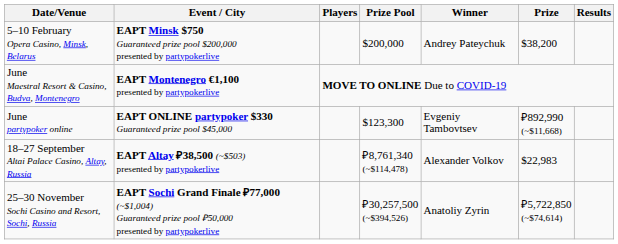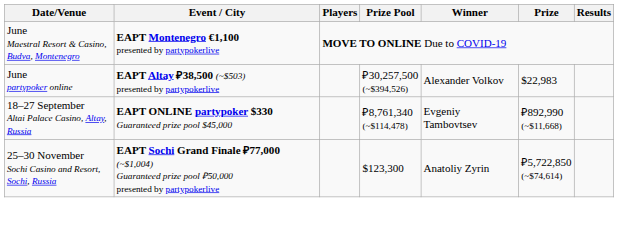- row: 5–10 February Opera Casino, Minsk, Belarus | EAPT Minsk $750 Guaranteed prize pool $200,000 presented by partypokerlive | $200,000 | Andrey Pateychuk | $38,200
June partypoker online | Event / City: EAPT ONLINE partypoker $330 Guaranteed prize pool $45,000 -> EAPT Altay ₽38,500 (~$503) presented by partypokerlive
June partypoker online | Prize Pool: $123,300 -> ₽30,257,500 (~$394,526)
June partypoker online | Winner: Evgeniy Tambovtsev -> Alexander Volkov
June partypoker online | Prize: ₽892,990 (~$11,668) -> $22,983
18–27 September Altai Palace Casino, Altay, Russia | Event / City: EAPT Altay ₽38,500 (~$503) presented by partypokerlive -> EAPT ONLINE partypoker $330 Guaranteed prize pool $45,000
18–27 September Altai Palace Casino, Altay, Russia | Winner: Alexander Volkov -> Evgeniy Tambovtsev
18–27 September Altai Palace Casino, Altay, Russia | Prize: $22,983 -> ₽892,990 (~$11,668)
25–30 November Sochi Casino and Resort, Sochi, Russia | Prize Pool: ₽30,257,500 (~$394,526) -> $123,300
